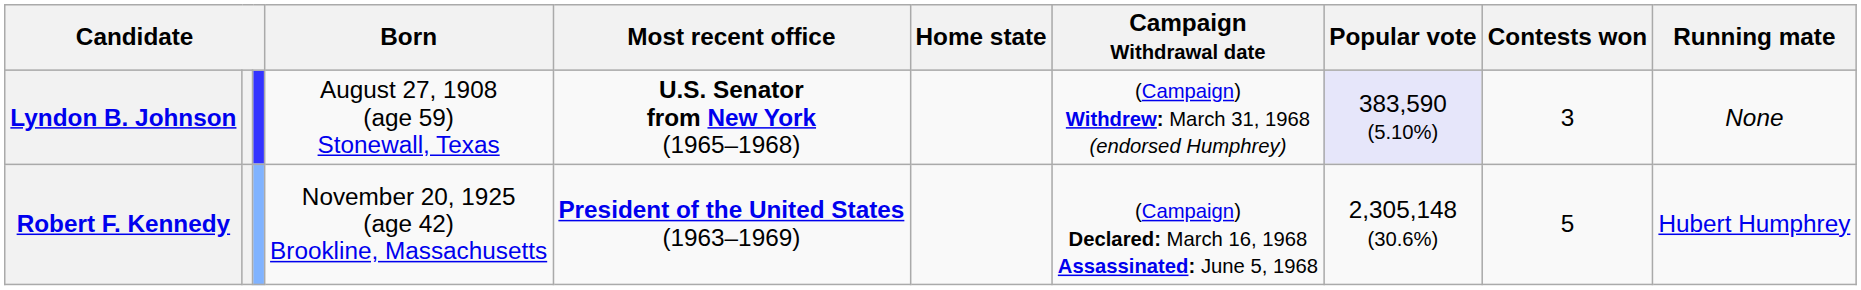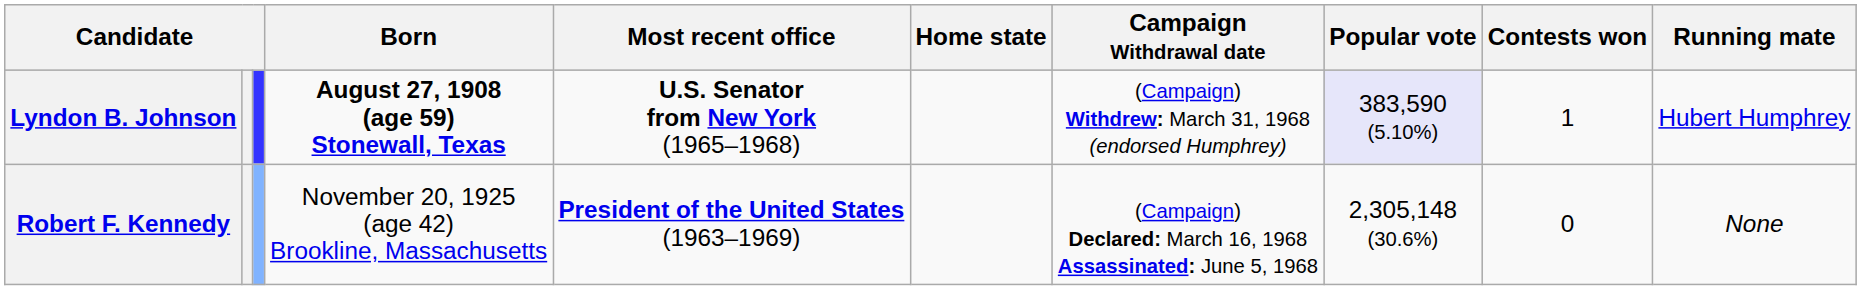Lyndon B. Johnson | Born: normal -> bold
Lyndon B. Johnson | Contests won: 3 -> 1
Lyndon B. Johnson | Running mate: None -> Hubert Humphrey
Robert F. Kennedy | Contests won: 5 -> 0
Robert F. Kennedy | Running mate: Hubert Humphrey -> None
